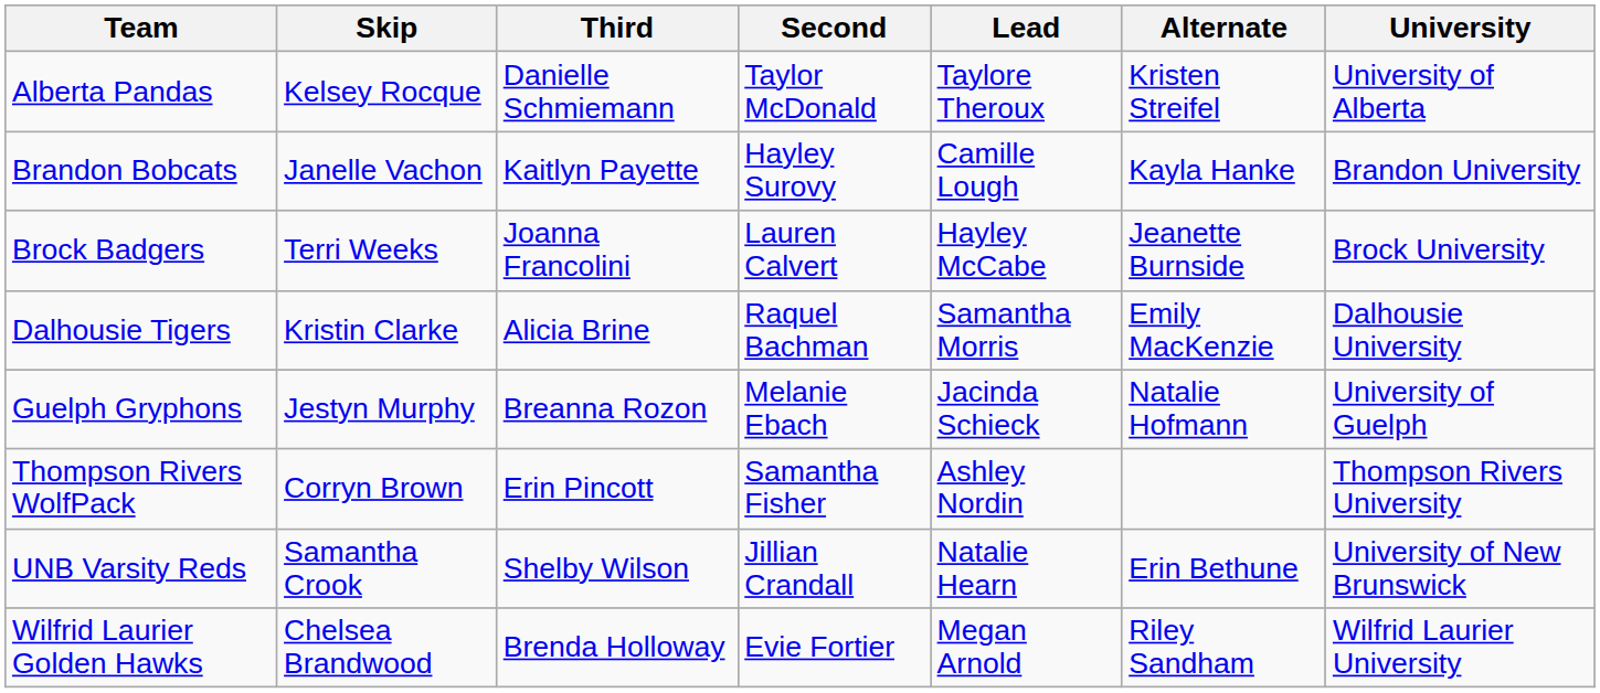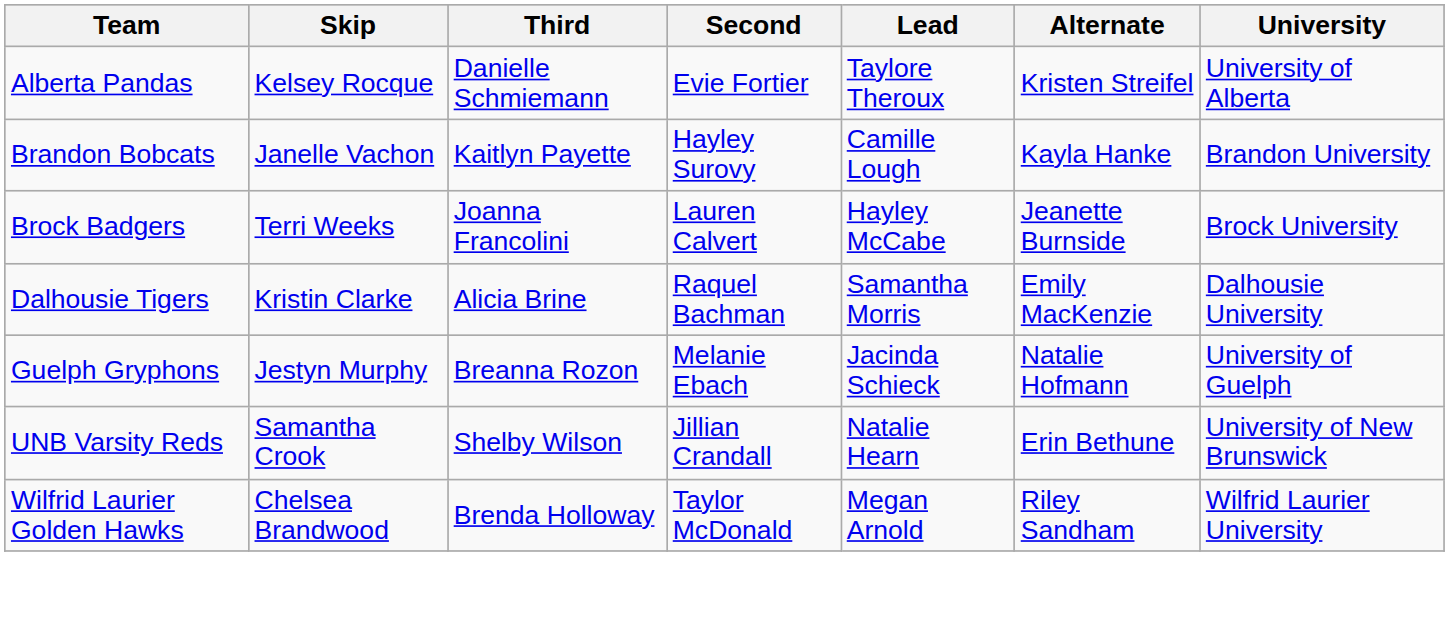Alberta Pandas | Second: Taylor McDonald -> Evie Fortier
- row: Thompson Rivers WolfPack | Corryn Brown | Erin Pincott | Samantha Fisher | Ashley Nordin | Thompson Rivers University
Wilfrid Laurier Golden Hawks | Second: Evie Fortier -> Taylor McDonald
